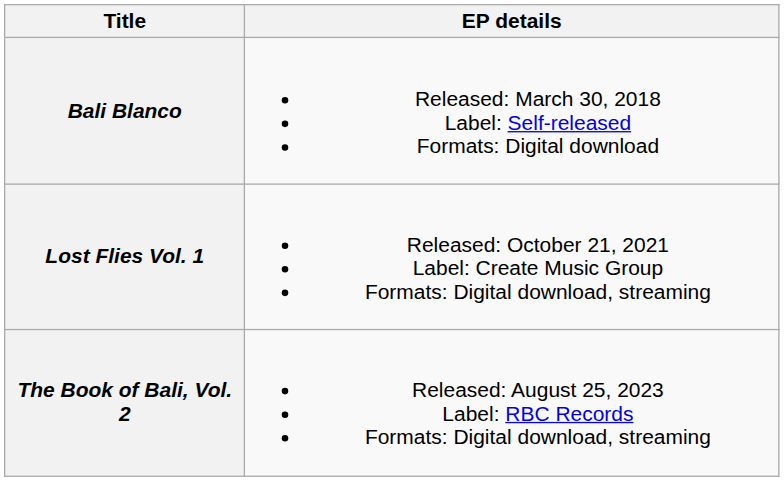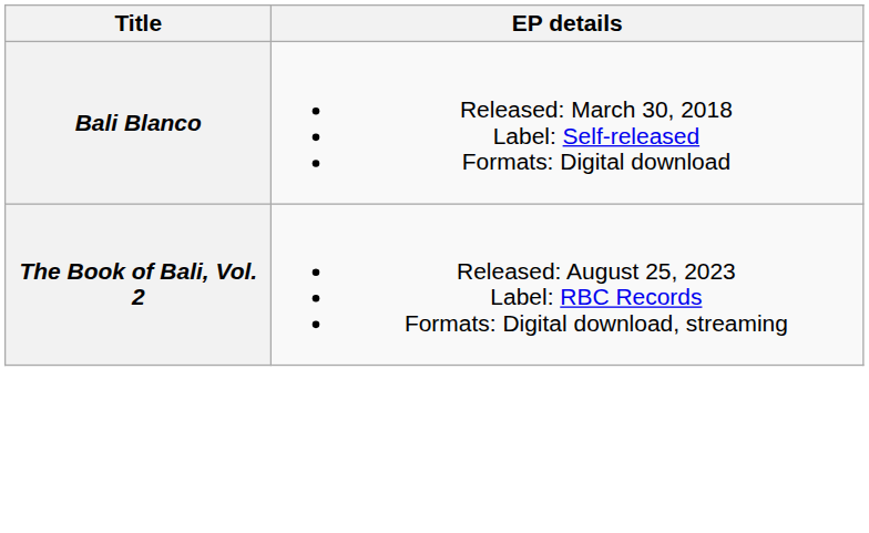- row: Lost Flies Vol. 1 | Released: October 21, 2021 Label: Create Music Group Formats: Digital download, streaming
